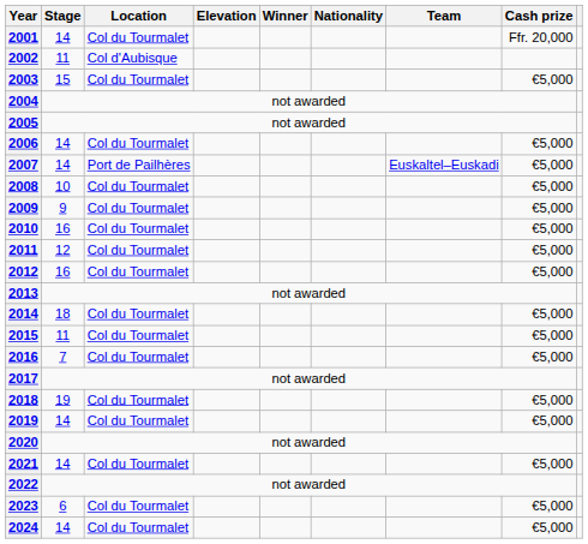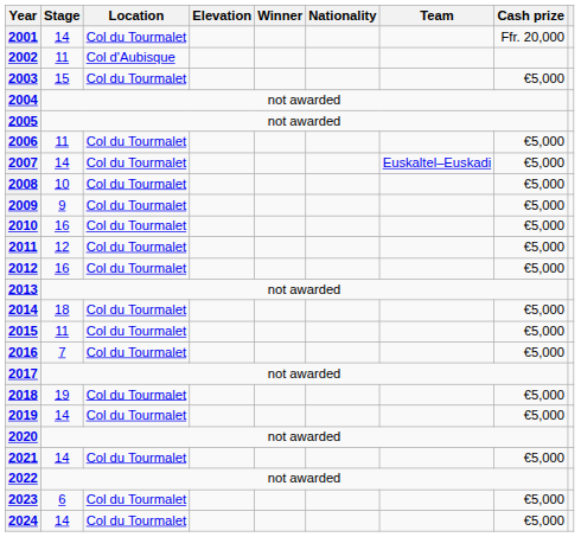2006 | Stage: 14 -> 11
2007 | Location: Port de Pailhères -> Col du Tourmalet
